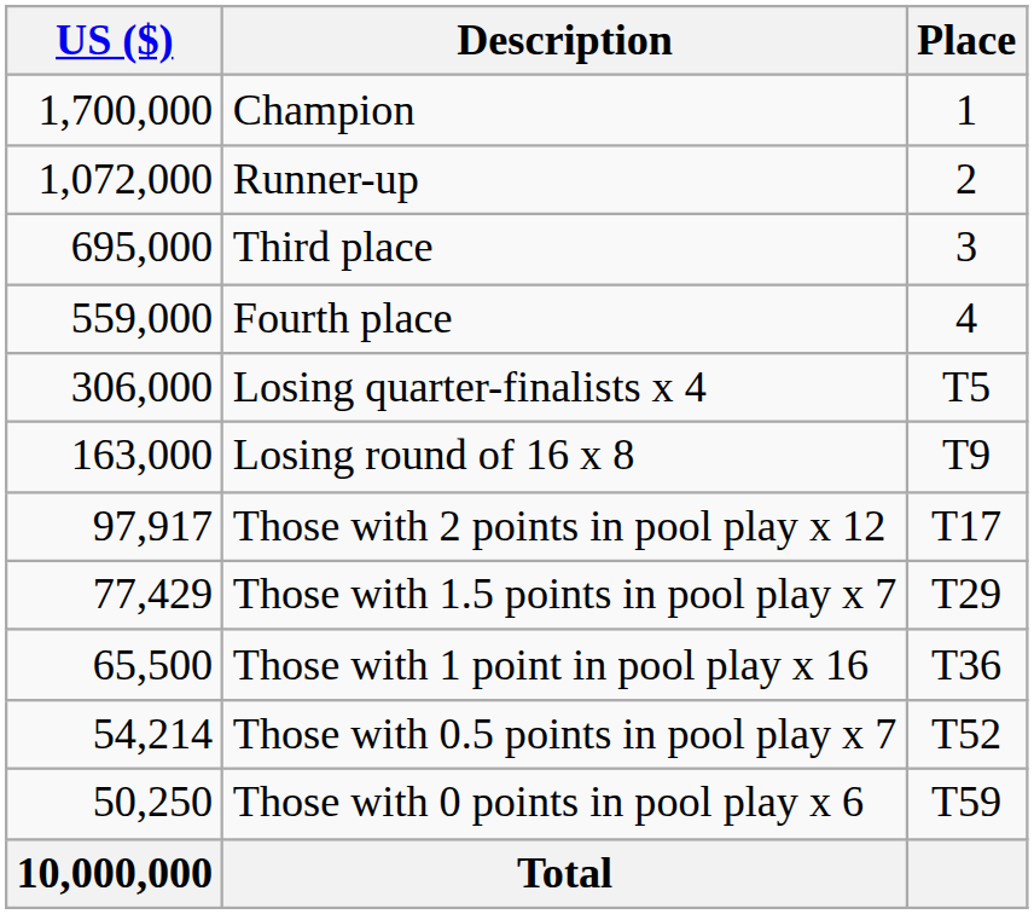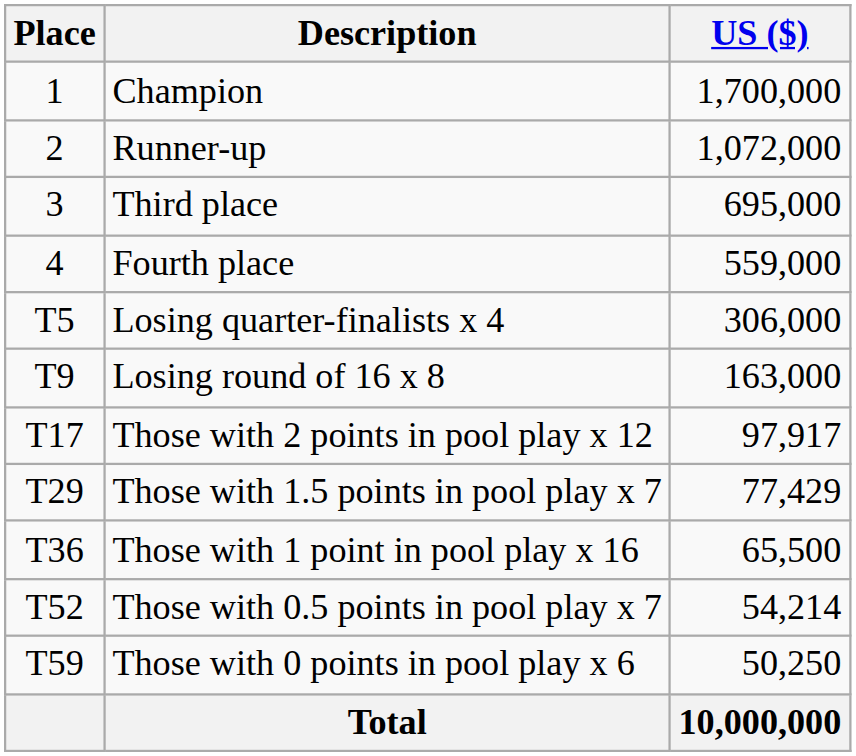columns swapped: Place <-> US ($)
